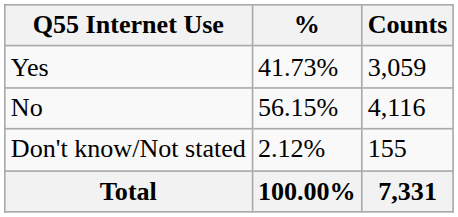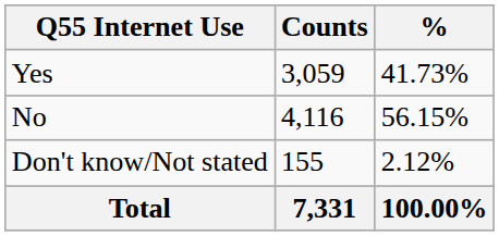columns swapped: Counts <-> %
